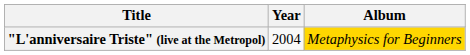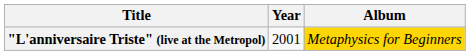"L'anniversaire Triste" (live at the Metropol) | Year: 2004 -> 2001
